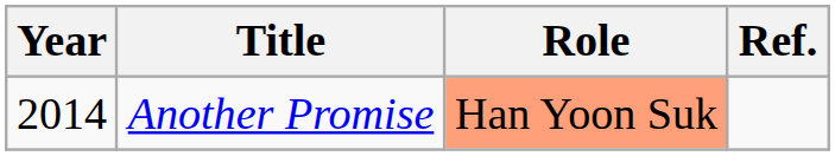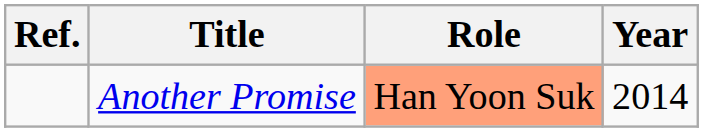columns swapped: Year <-> Ref.
